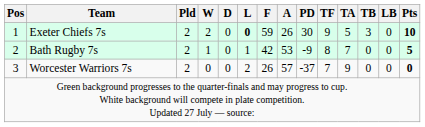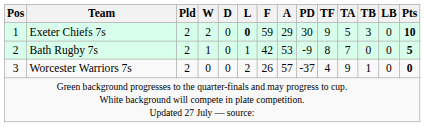Exeter Chiefs 7s | A: 26 -> 29
Worcester Warriors 7s | TF: 7 -> 4
Worcester Warriors 7s | TB: 0 -> 1
